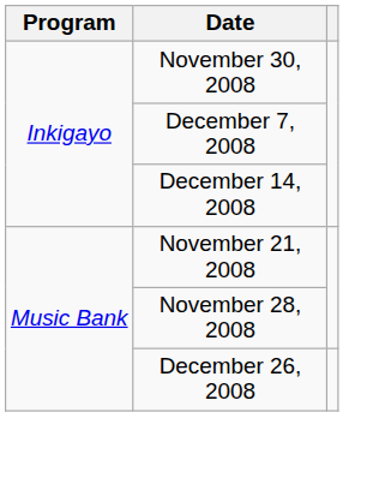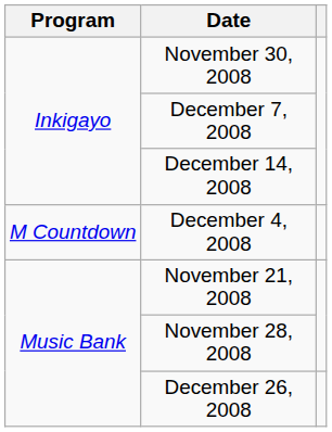+ row: M Countdown | December 4, 2008
